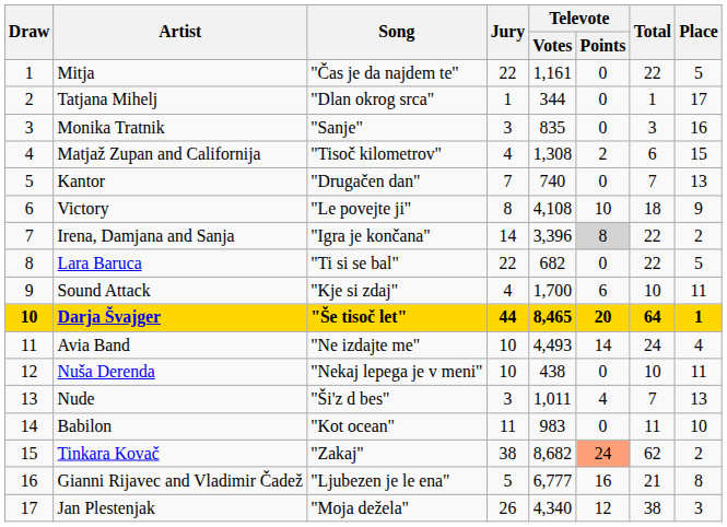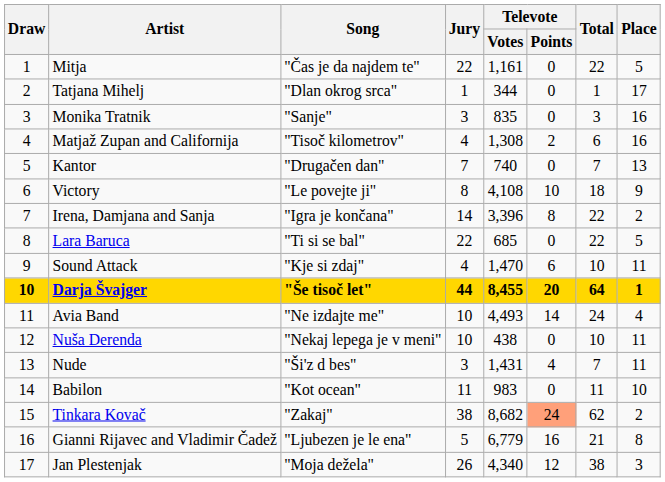Matjaž Zupan and Californija | Place: 15 -> 16
Irena, Damjana and Sanja | Televote / Points: lightgrey background -> no background
Lara Baruca | Televote / Votes: 682 -> 685
Sound Attack | Televote / Votes: 1,700 -> 1,470
Darja Švajger | Televote / Votes: 8,465 -> 8,455
Nude | Televote / Votes: 1,011 -> 1,431
Nude | Place: 13 -> 11
Gianni Rijavec and Vladimir Čadež | Televote / Votes: 6,777 -> 6,779
